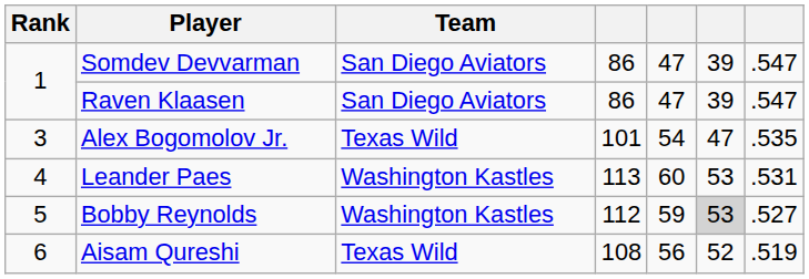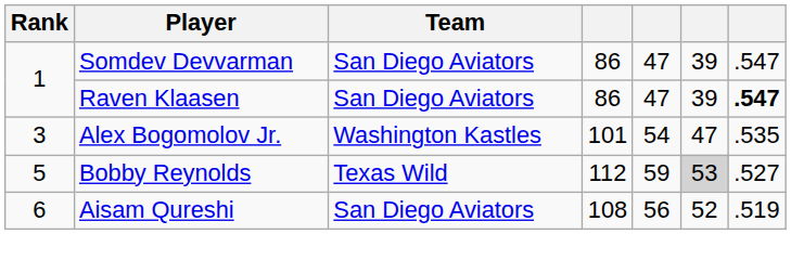Raven Klaasen | column 7: normal -> bold
Alex Bogomolov Jr. | Team: Texas Wild -> Washington Kastles
- row: 4 | Leander Paes | Washington Kastles | 113 | 60 | 53 | .531
Bobby Reynolds | Team: Washington Kastles -> Texas Wild
Aisam Qureshi | Team: Texas Wild -> San Diego Aviators
